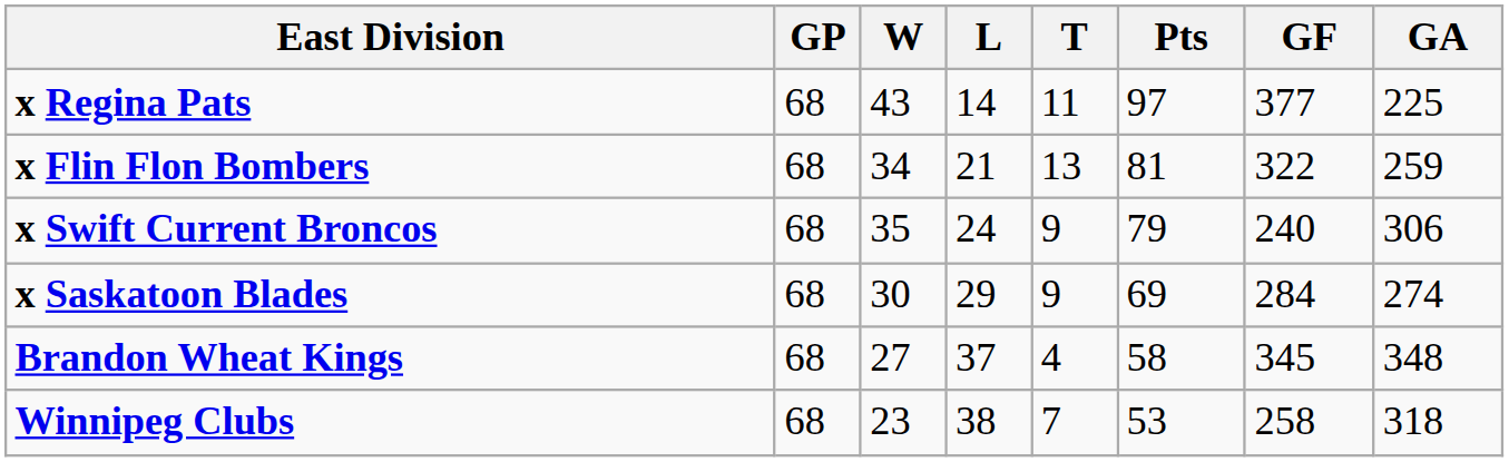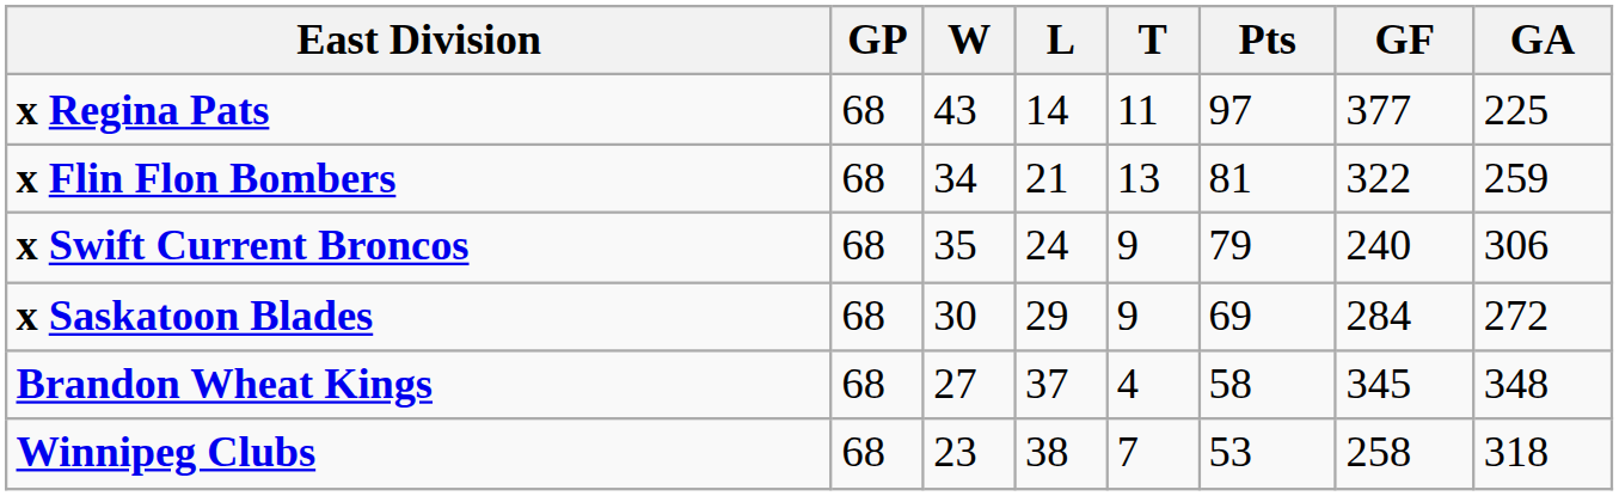x Saskatoon Blades | GA: 274 -> 272
